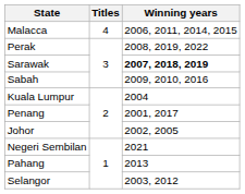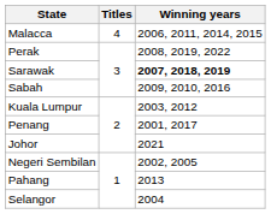Kuala Lumpur | Winning years: 2004 -> 2003, 2012
Johor | Winning years: 2002, 2005 -> 2021
Negeri Sembilan | Winning years: 2021 -> 2002, 2005
Selangor | Winning years: 2003, 2012 -> 2004
